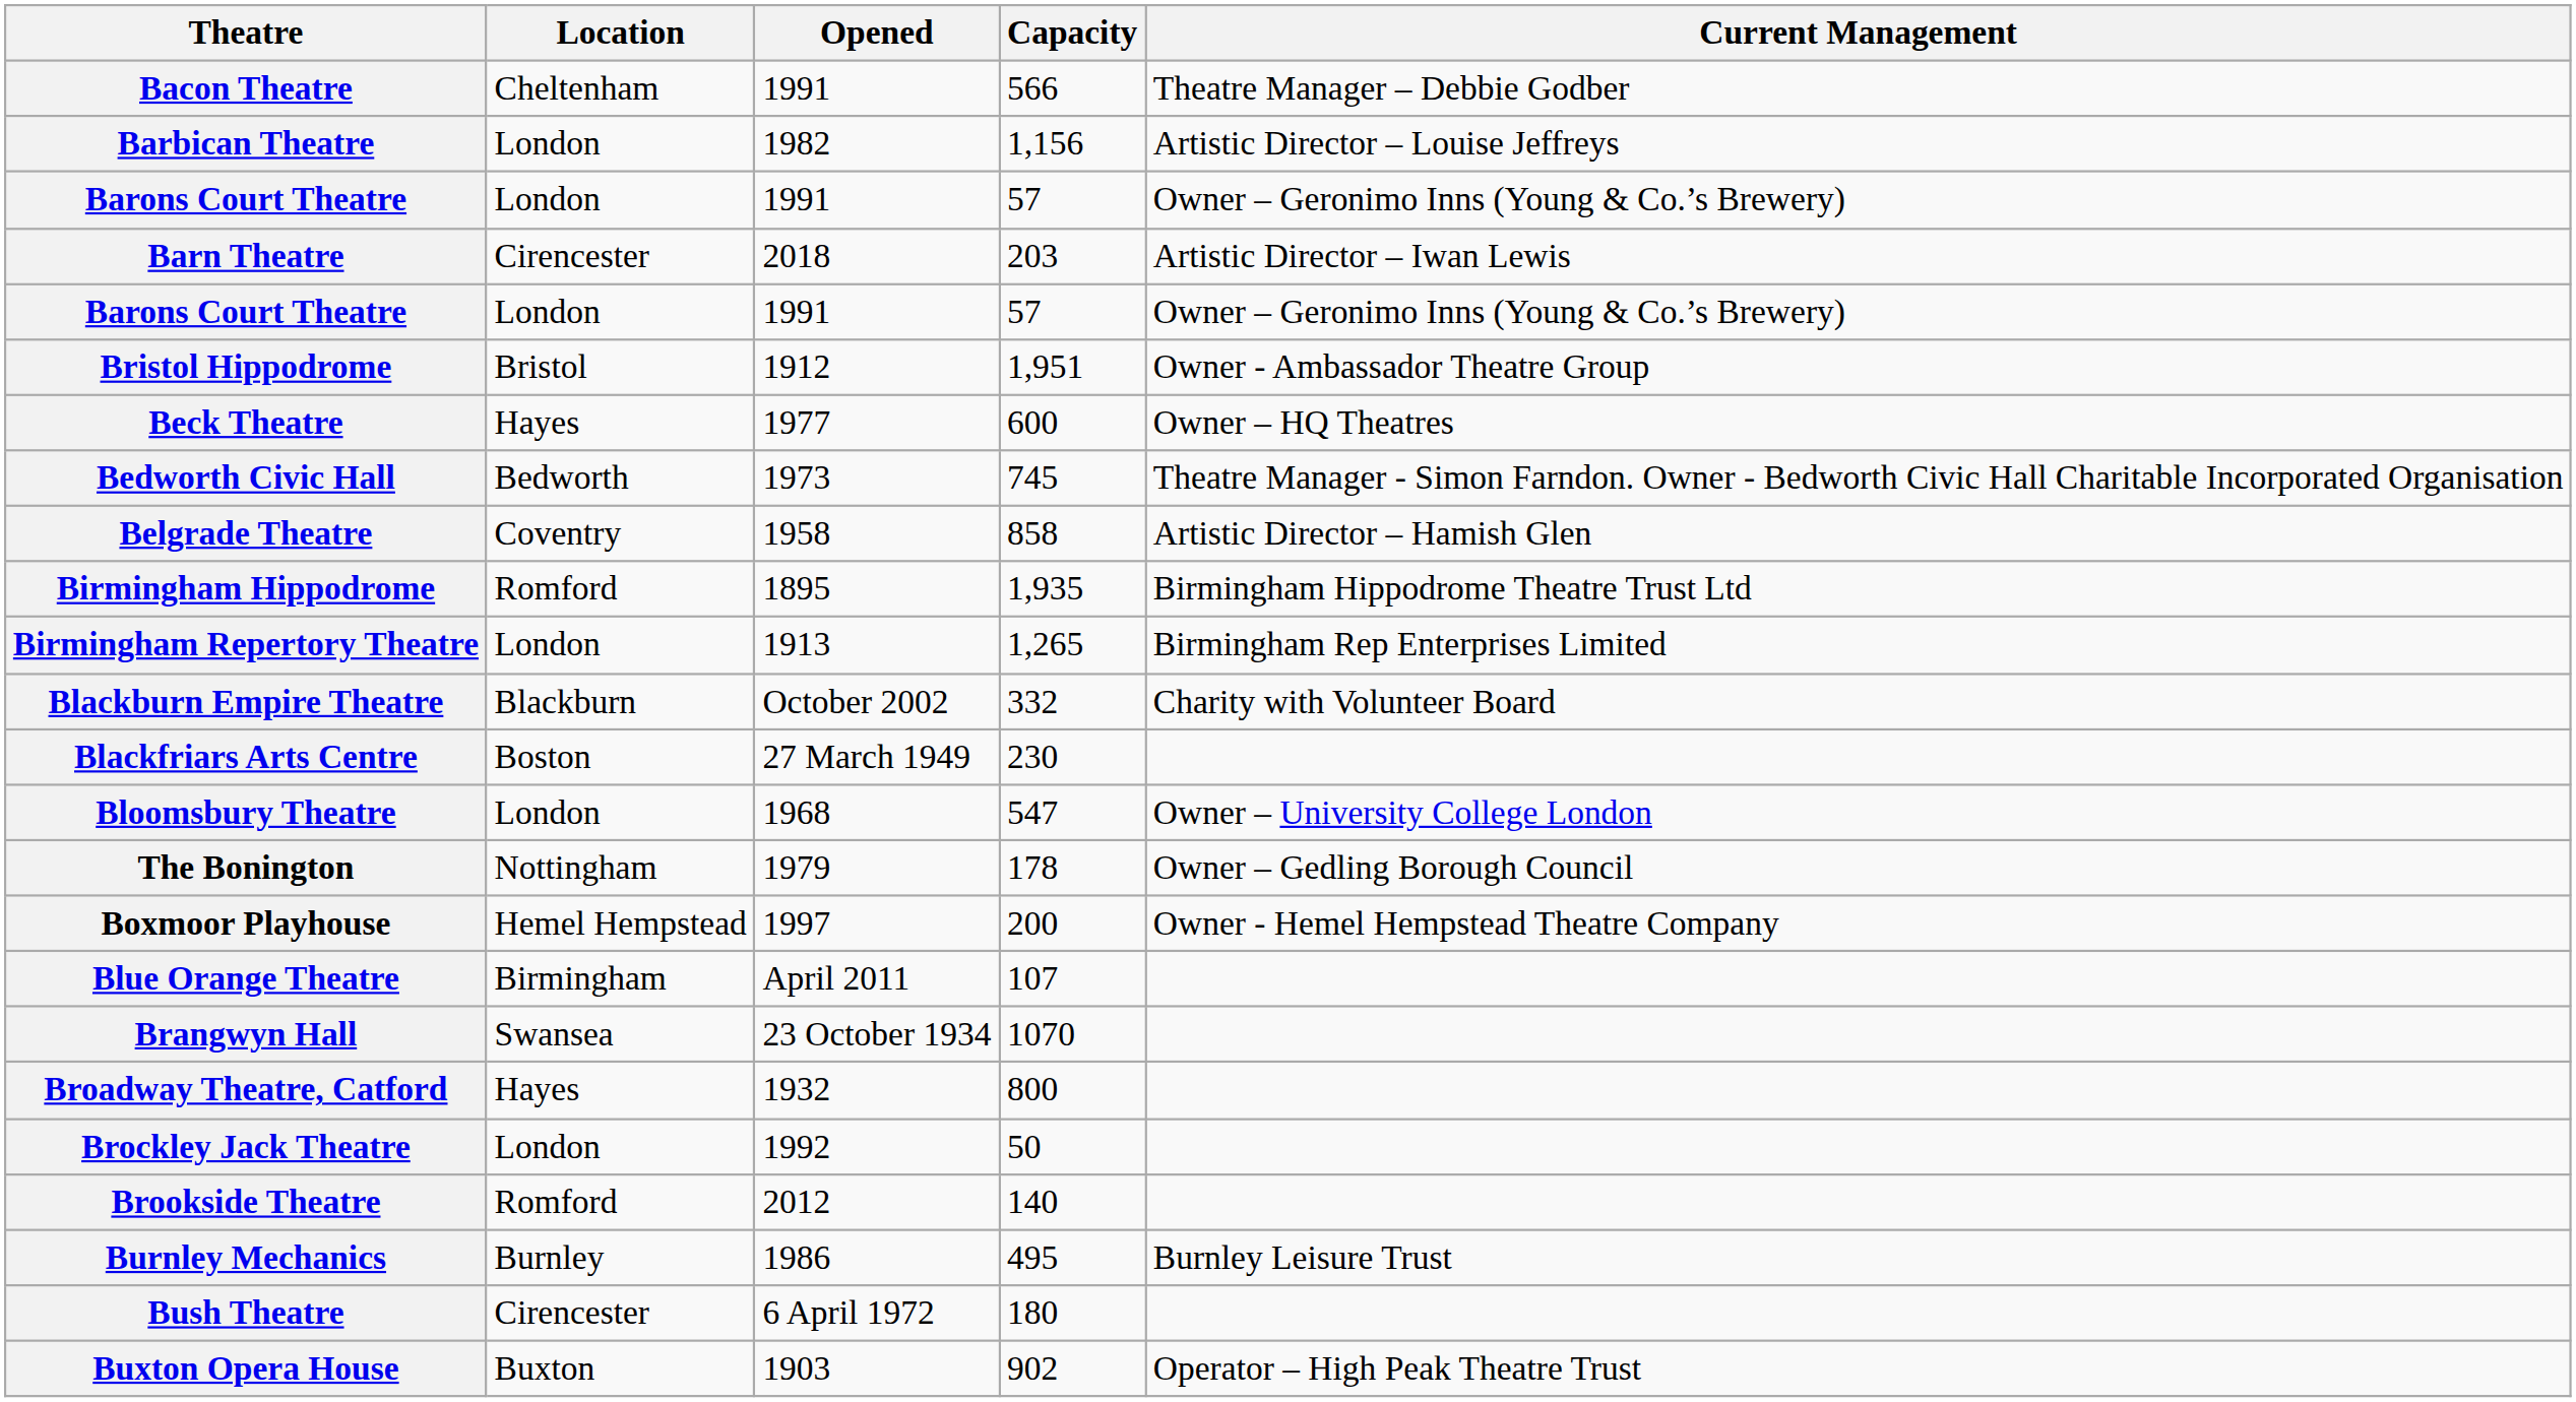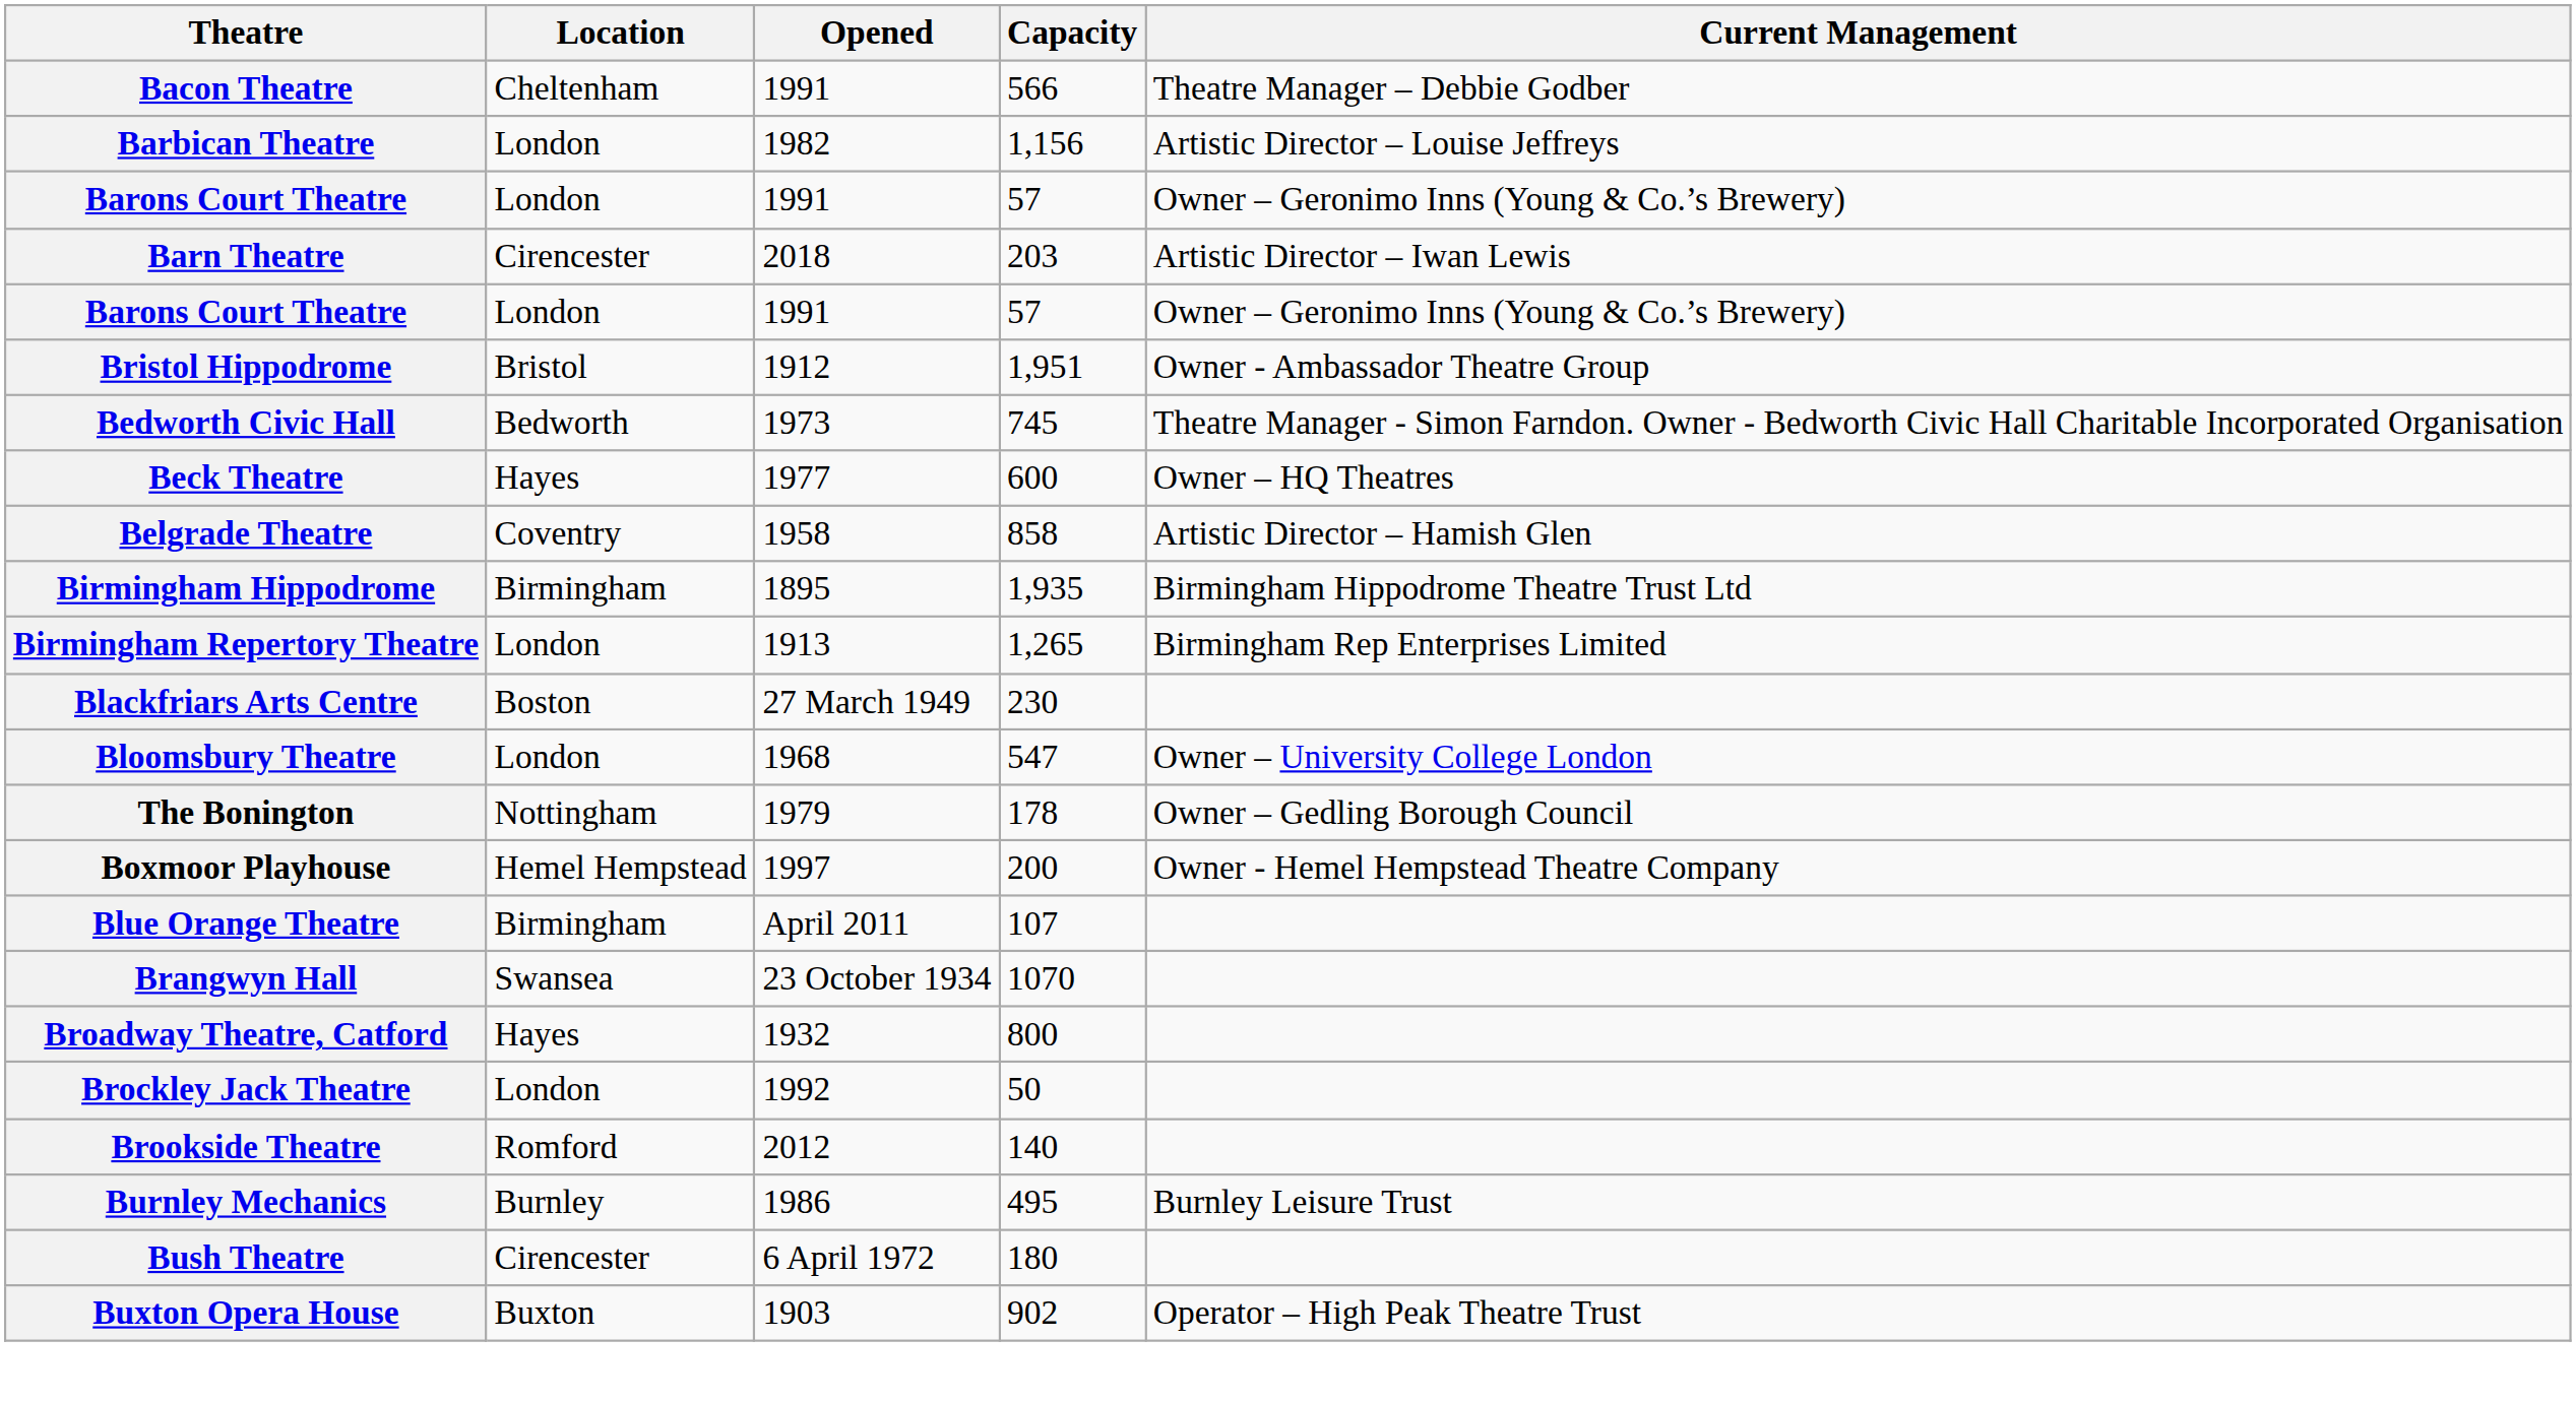rows swapped: Beck Theatre <-> Bedworth Civic Hall
Birmingham Hippodrome | Location: Romford -> Birmingham
- row: Blackburn Empire Theatre | Blackburn | October 2002 | 332 | Charity with Volunteer Board
